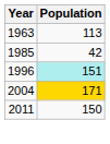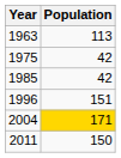+ row: 1975 | 42
1996 | Population: paleturquoise background -> no background
